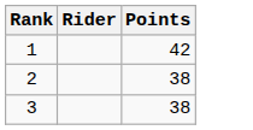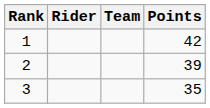+ column: Team
2 | Points: 38 -> 39
3 | Points: 38 -> 35
